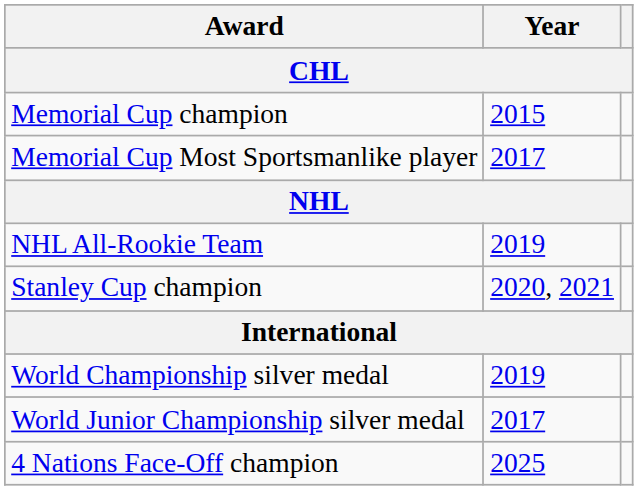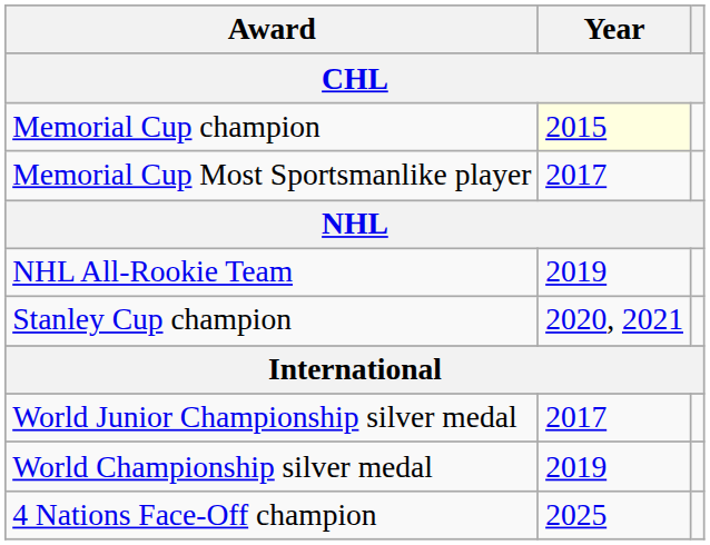Memorial Cup champion | Year: no background -> lightyellow background
rows swapped: World Junior Championship silver medal <-> World Championship silver medal
